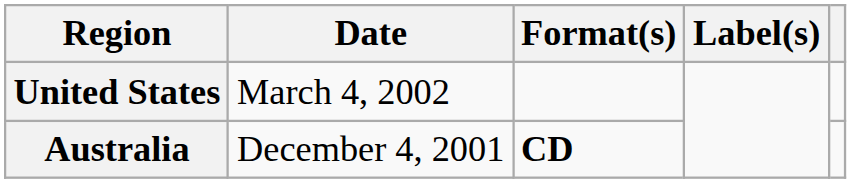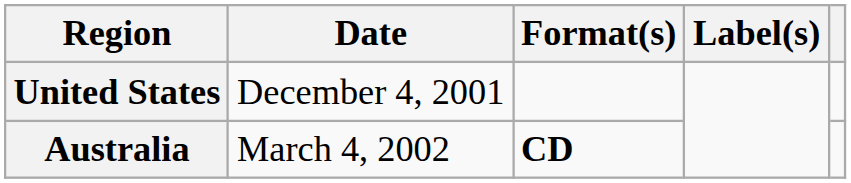United States | Date: March 4, 2002 -> December 4, 2001
Australia | Date: December 4, 2001 -> March 4, 2002
